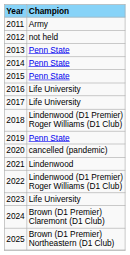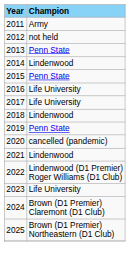2014 | Champion: Penn State -> Lindenwood
2018 | Champion: Lindenwood (D1 Premier) Roger Williams (D1 Club) -> Lindenwood
